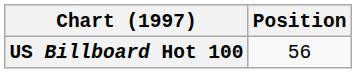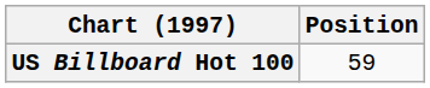US Billboard Hot 100 | Position: 56 -> 59
